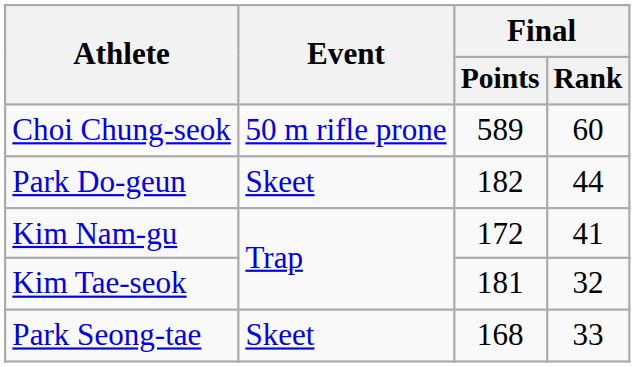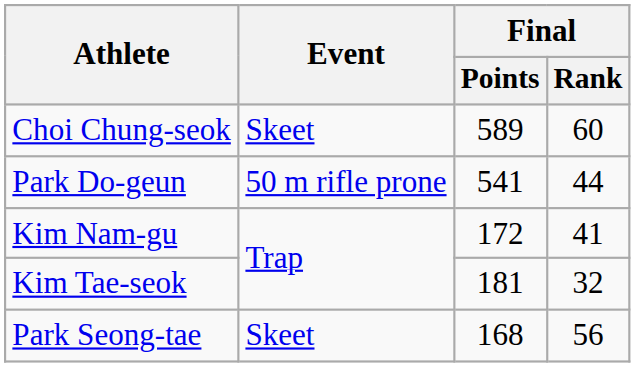Choi Chung-seok | Event: 50 m rifle prone -> Skeet
Park Do-geun | Event: Skeet -> 50 m rifle prone
Park Do-geun | Final / Points: 182 -> 541
Park Seong-tae | Final / Rank: 33 -> 56
